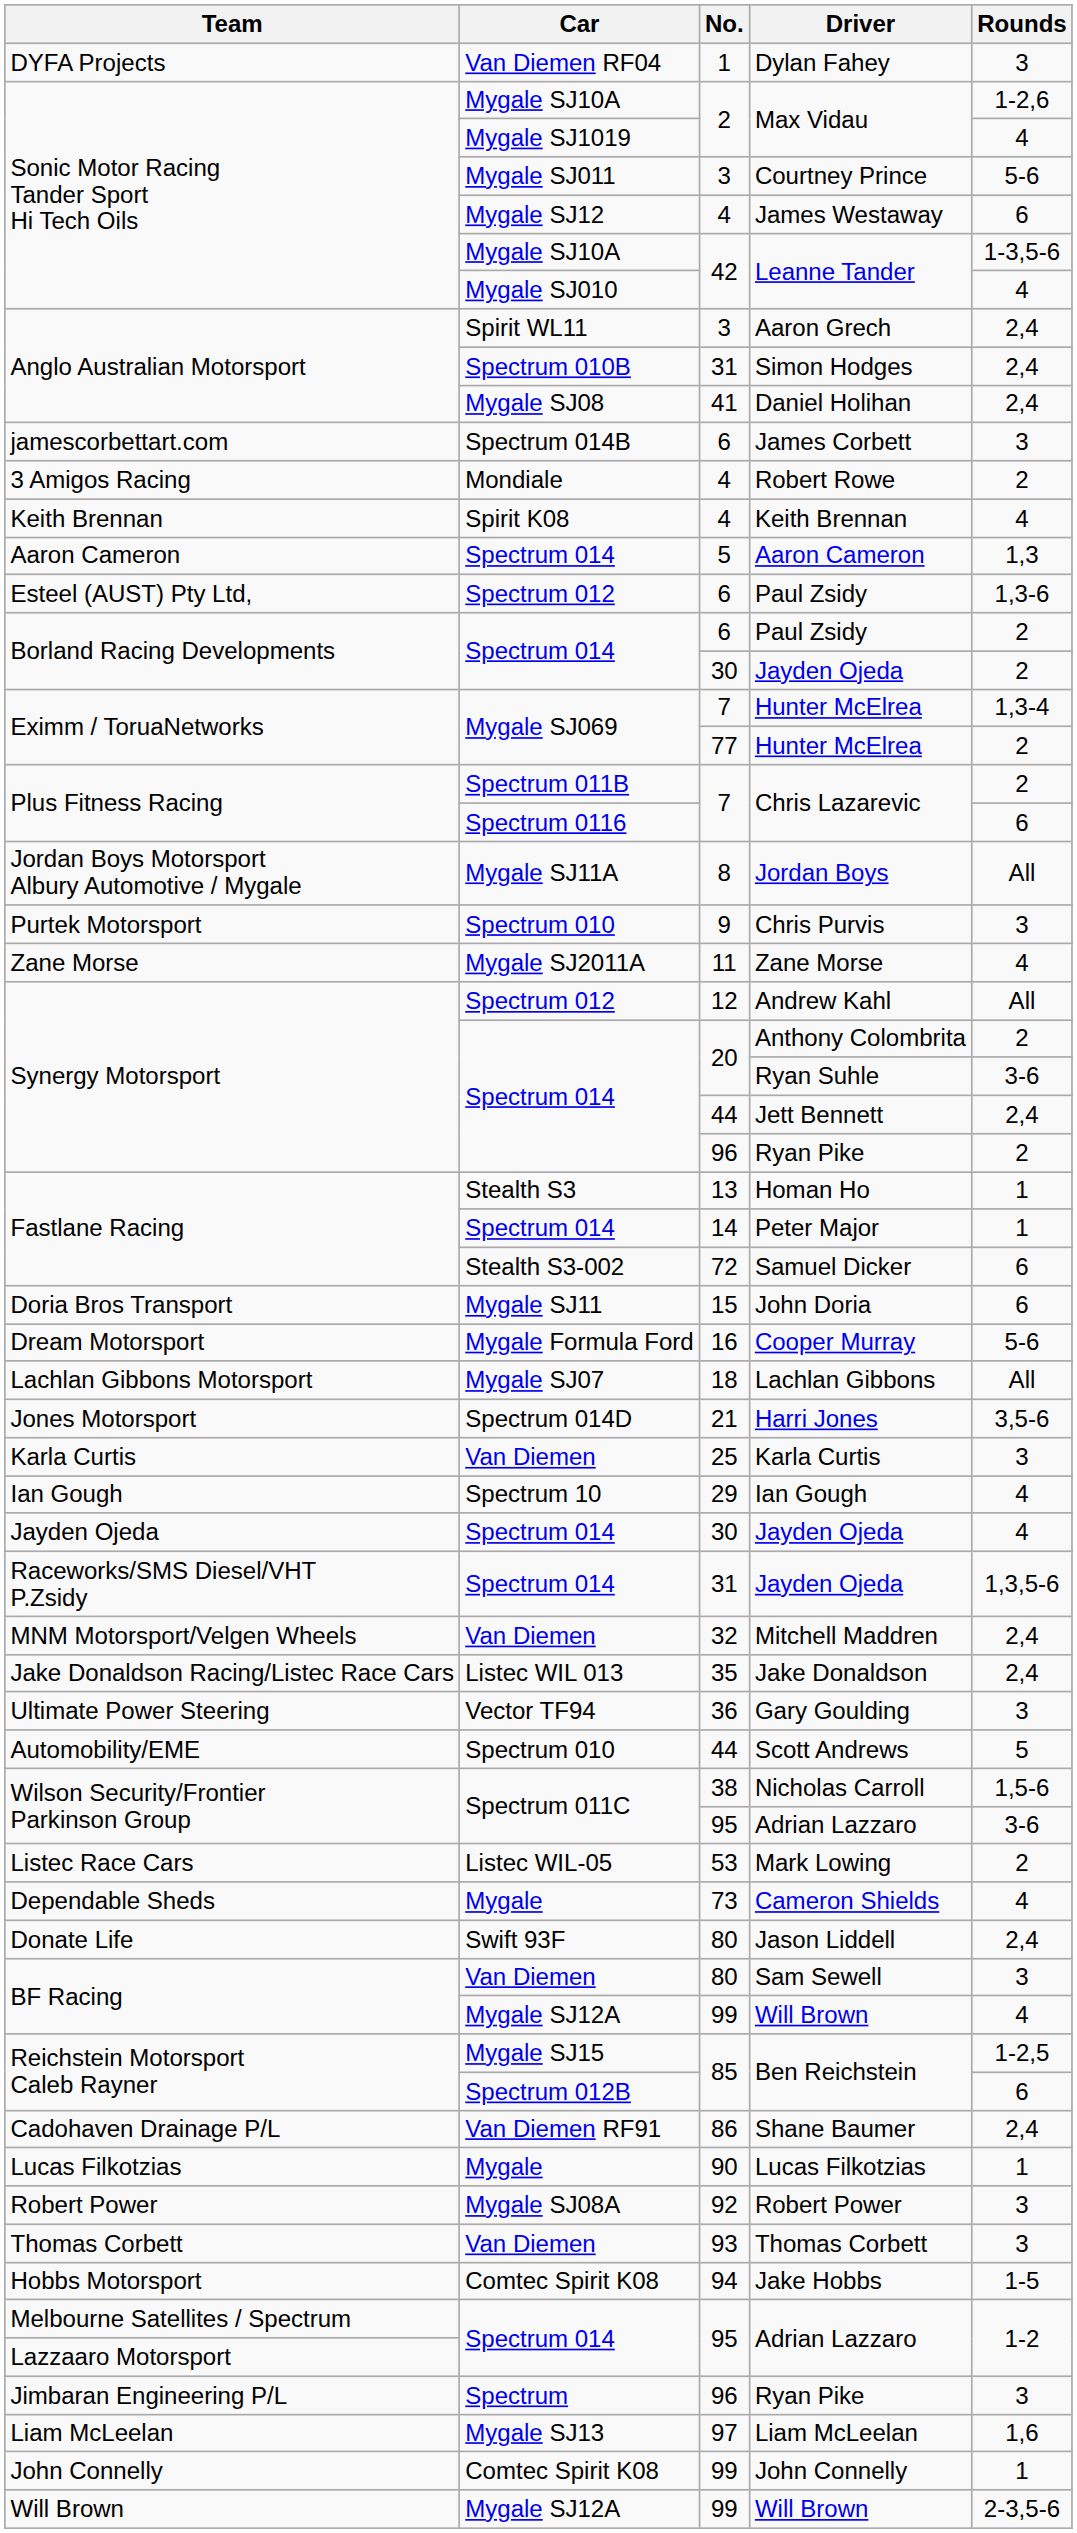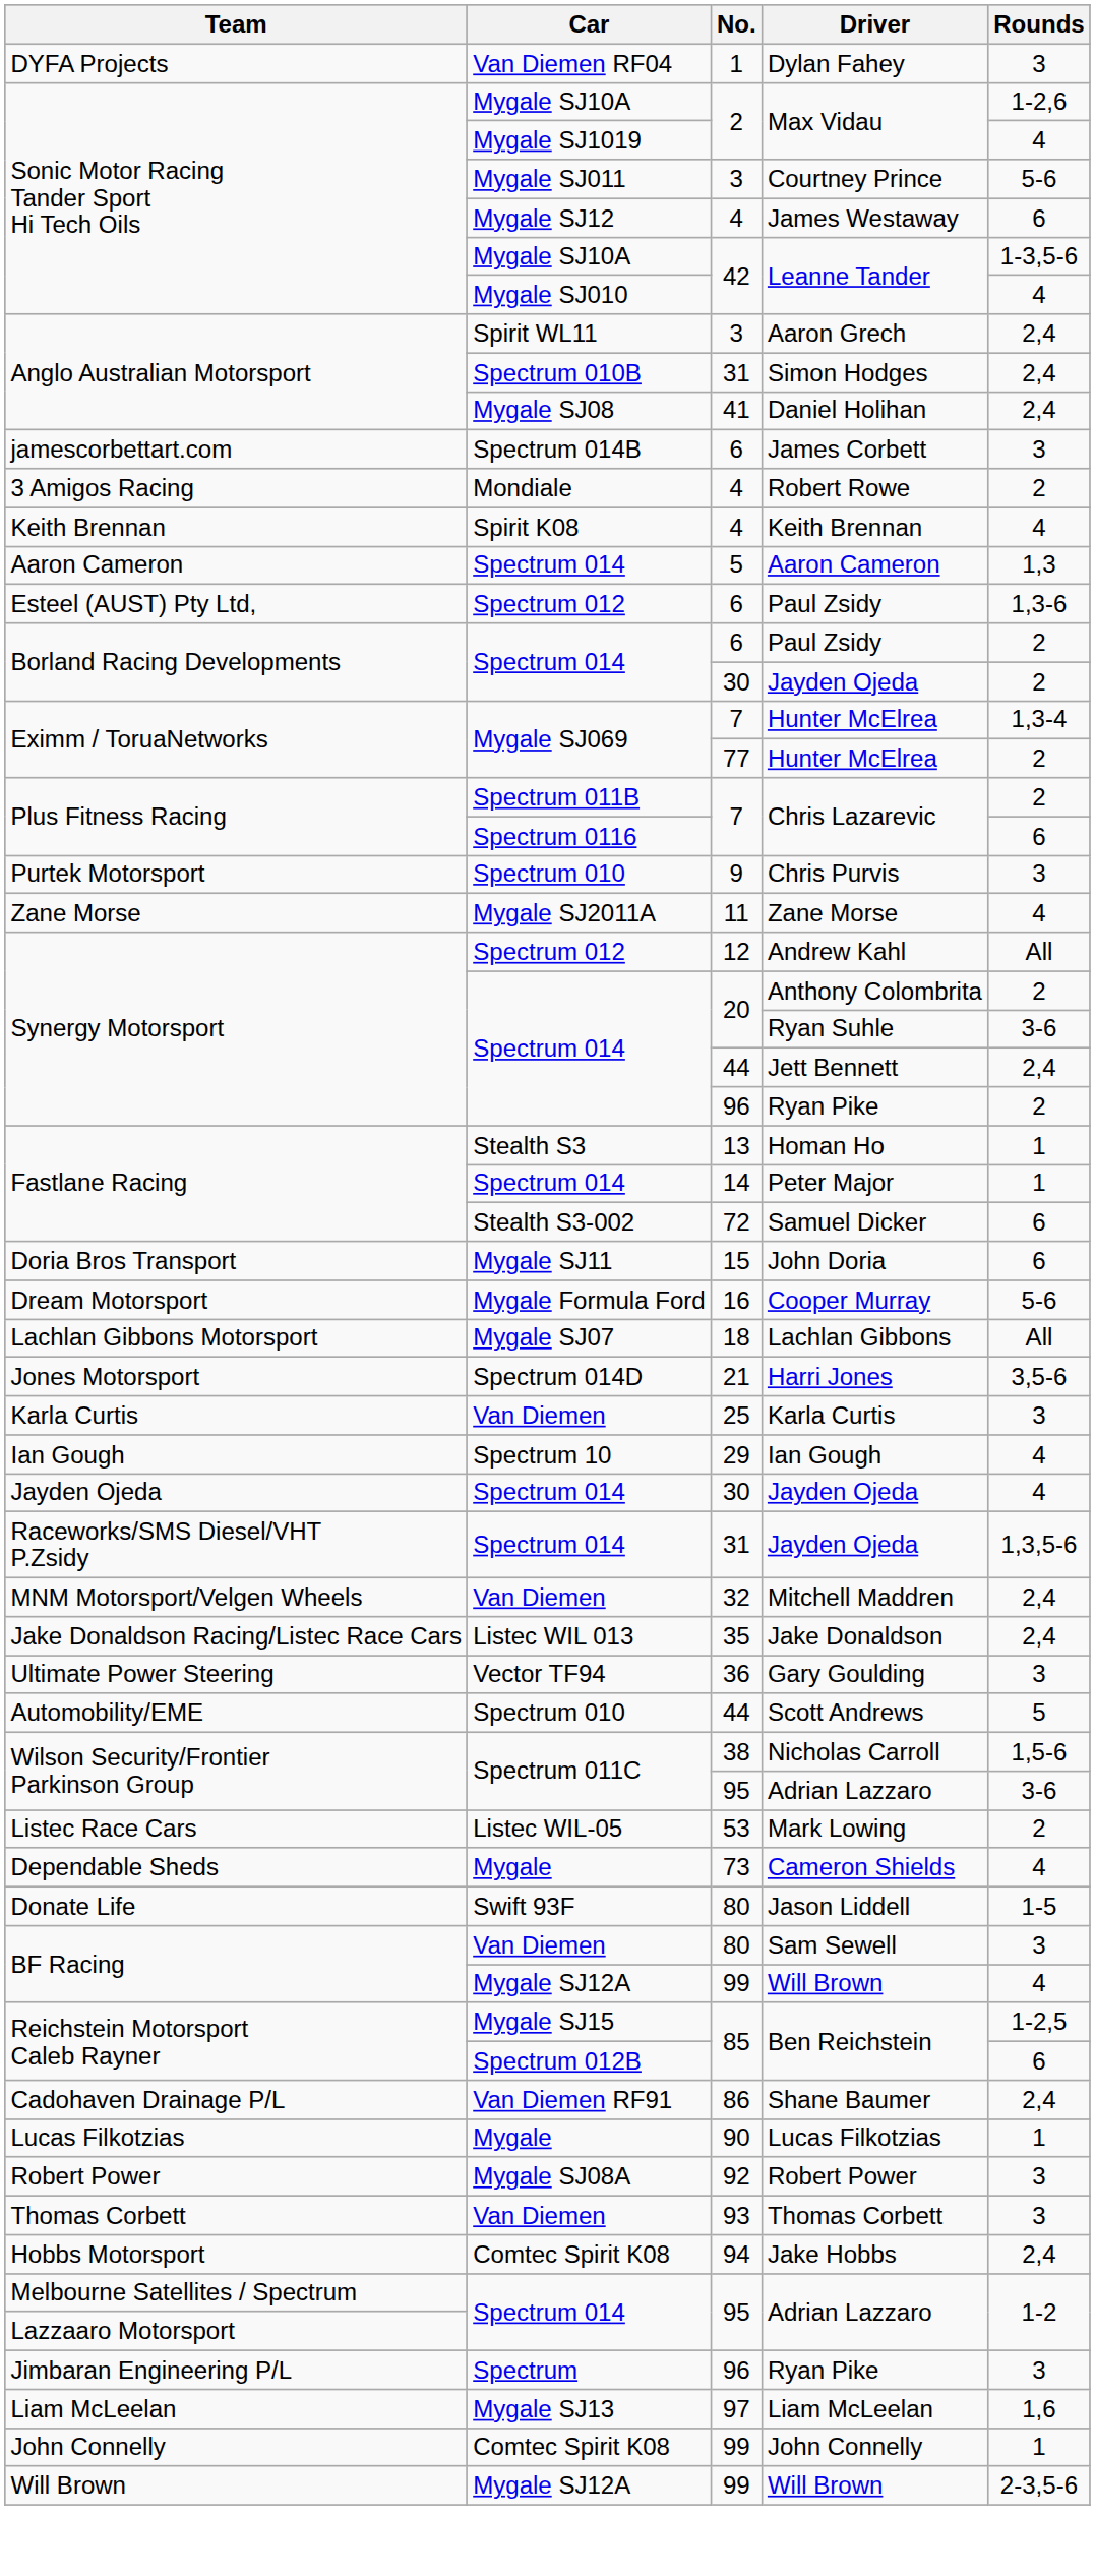- row: Jordan Boys Motorsport Albury Automotive / Mygale | Mygale SJ11A | 8 | Jordan Boys | All
Jason Liddell | Rounds: 2,4 -> 1-5
Jake Hobbs | Rounds: 1-5 -> 2,4
